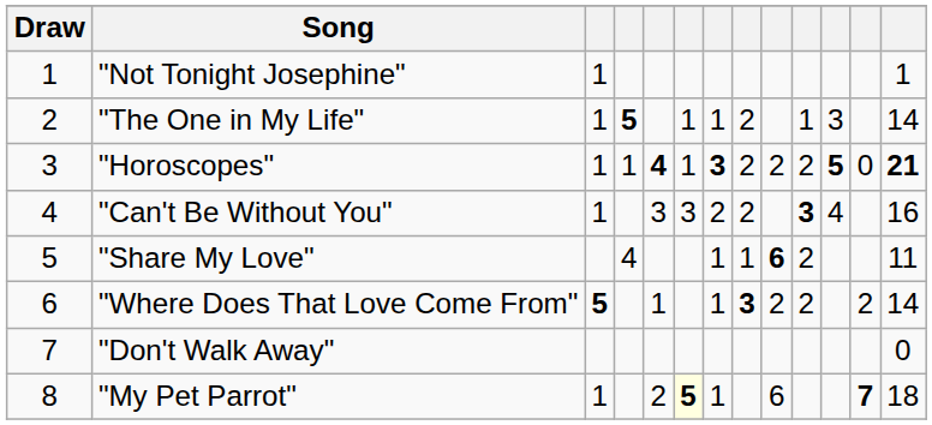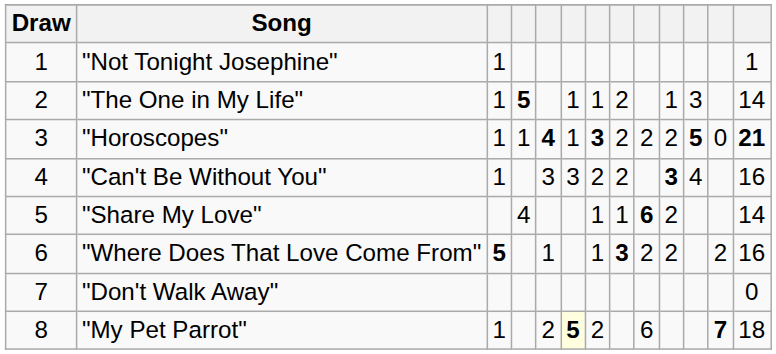"Share My Love" | column 13: 11 -> 14
"Where Does That Love Come From" | column 13: 14 -> 16
"My Pet Parrot" | column 7: 1 -> 2
